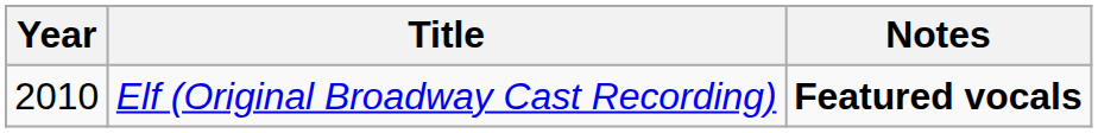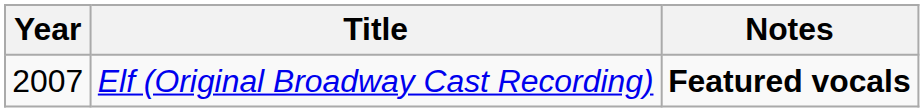Elf (Original Broadway Cast Recording) | Year: 2010 -> 2007
